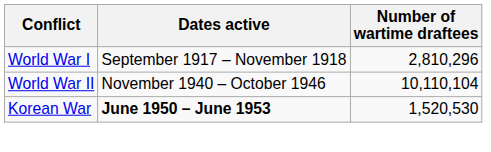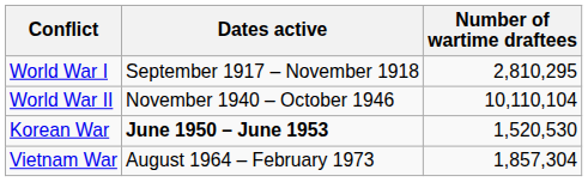World War I | Number of wartime draftees: 2,810,296 -> 2,810,295
+ row: Vietnam War | August 1964 – February 1973 | 1,857,304
